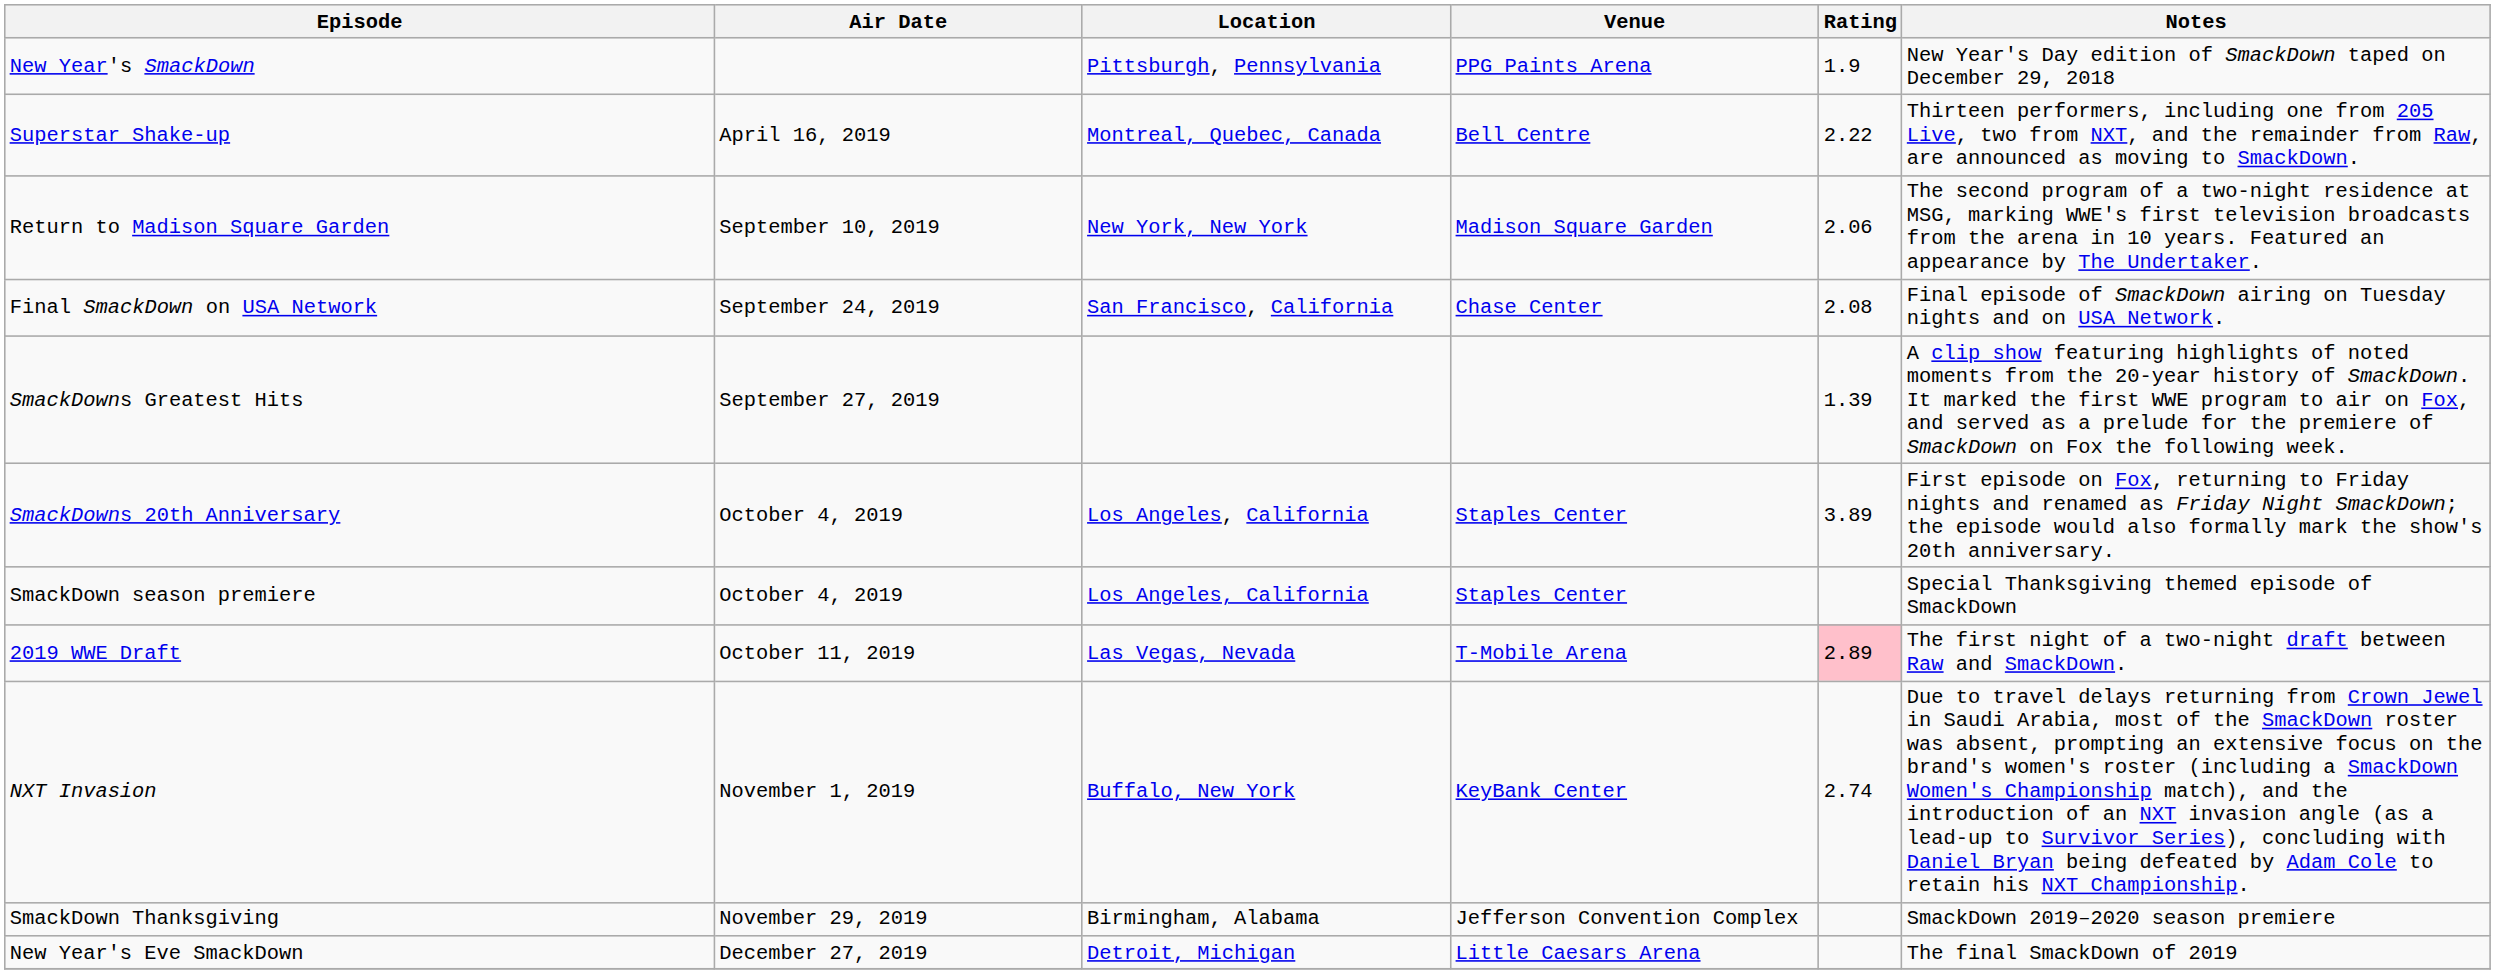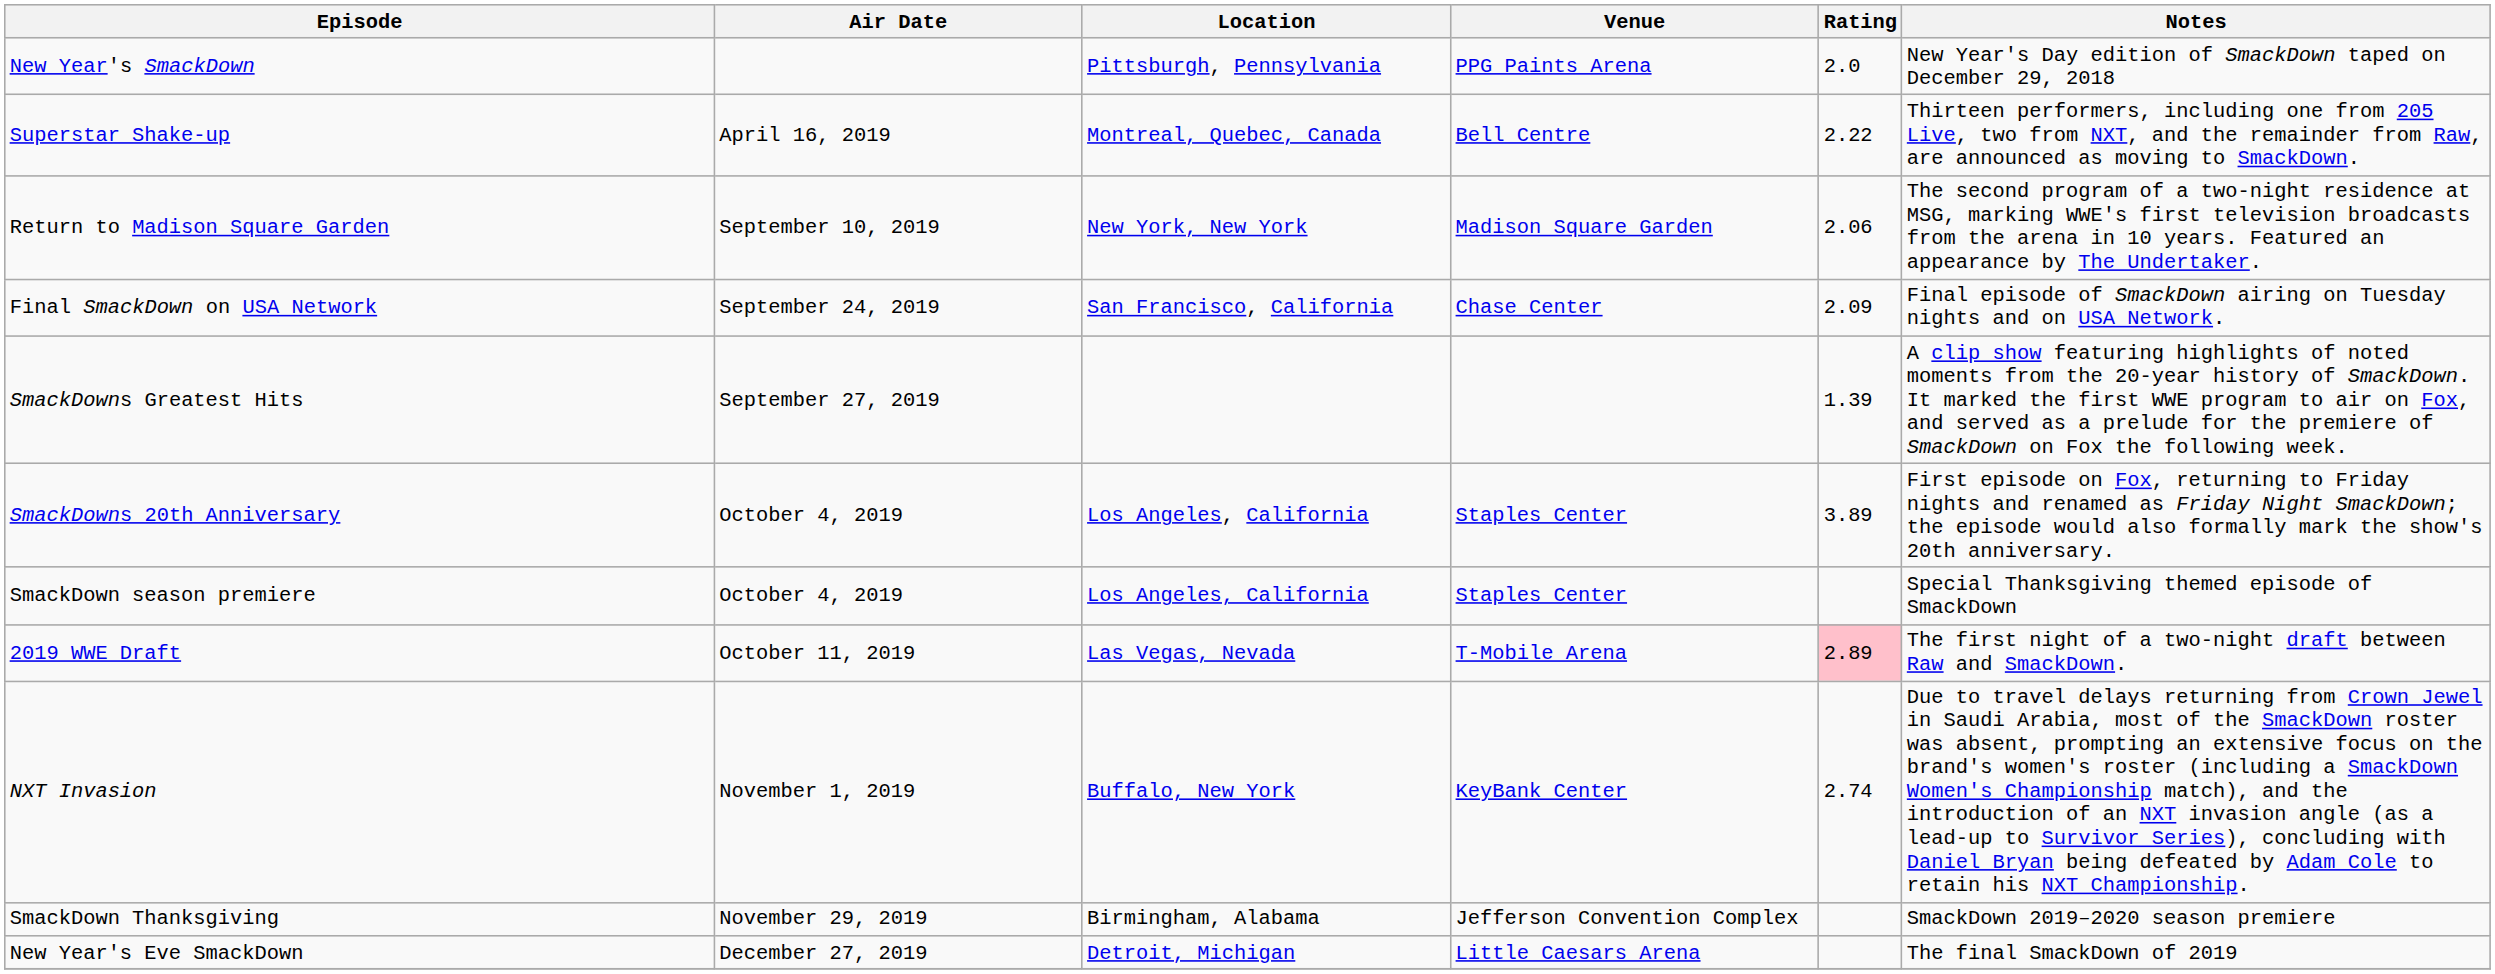New Year's SmackDown | Rating: 1.9 -> 2.0
Final SmackDown on USA Network | Rating: 2.08 -> 2.09
